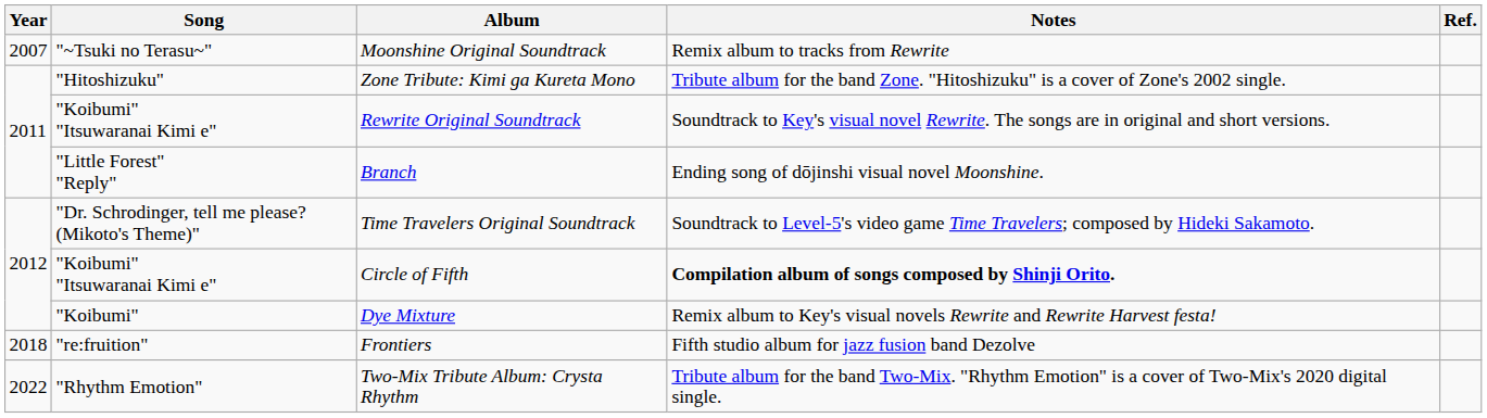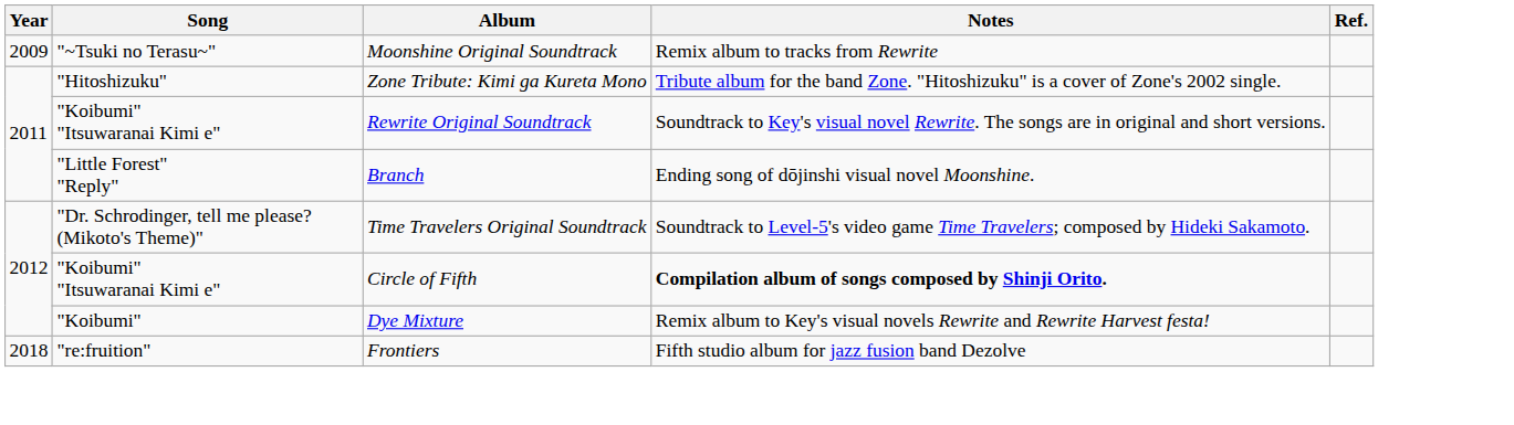Moonshine Original Soundtrack | Year: 2007 -> 2009
- row: 2022 | "Rhythm Emotion" | Two-Mix Tribute Album: Crysta Rhythm | Tribute album for the band Two-Mix. "Rhythm Emotion" is a cover of Two-Mix's 2020 digital single.
